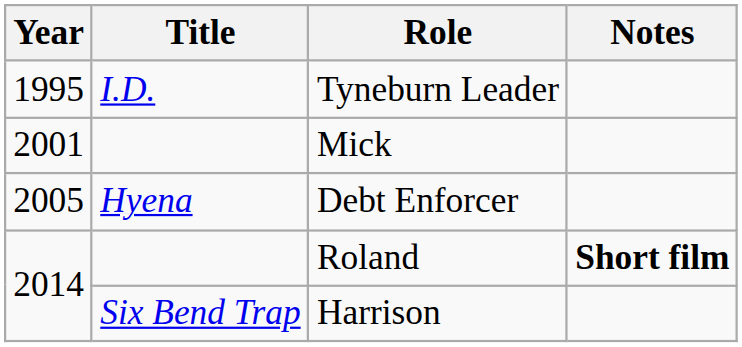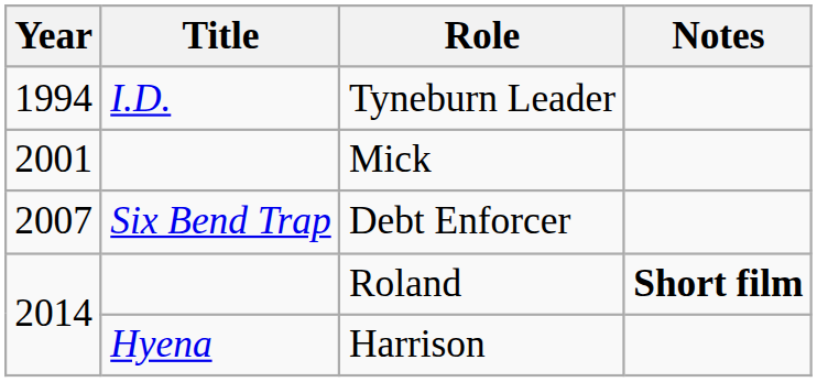Tyneburn Leader | Year: 1995 -> 1994
Debt Enforcer | Year: 2005 -> 2007
Debt Enforcer | Title: Hyena -> Six Bend Trap
Harrison | Title: Six Bend Trap -> Hyena
